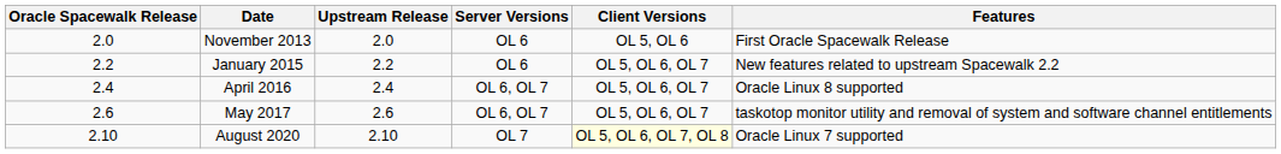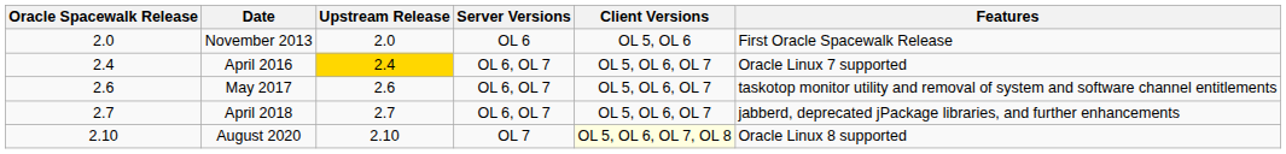- row: 2.2 | January 2015 | 2.2 | OL 6 | OL 5, OL 6, OL 7 | New features related to upstream Spacewalk 2.2
April 2016 | Upstream Release: no background -> gold background
April 2016 | Features: Oracle Linux 8 supported -> Oracle Linux 7 supported
+ row: 2.7 | April 2018 | 2.7 | OL 6, OL 7 | OL 5, OL 6, OL 7 | jabberd, deprecated jPackage libraries, and further enhancements
August 2020 | Features: Oracle Linux 7 supported -> Oracle Linux 8 supported
